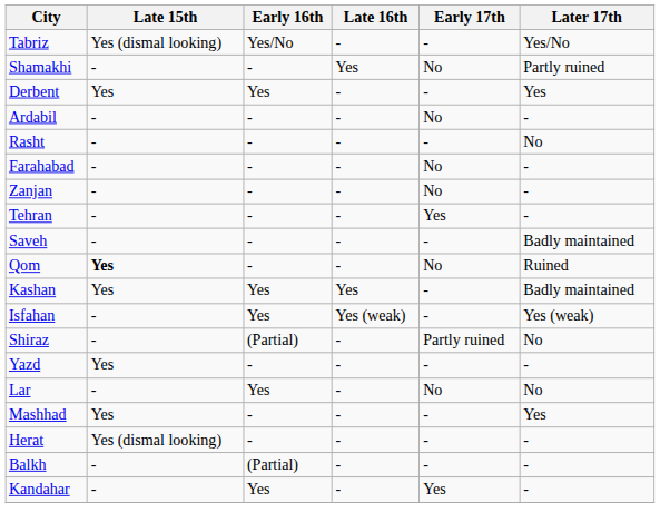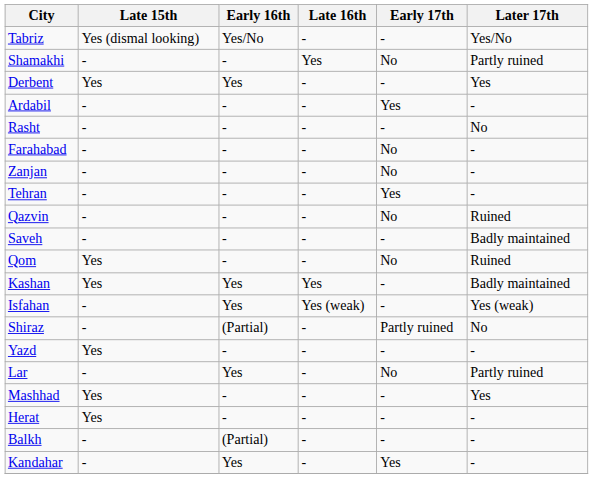Ardabil | Early 17th: No -> Yes
+ row: Qazvin | - | - | - | No | Ruined
Qom | Late 15th: bold -> normal
Lar | Later 17th: No -> Partly ruined
Herat | Late 15th: Yes (dismal looking) -> Yes
